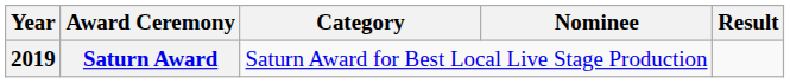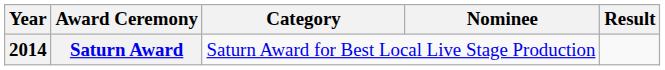Saturn Award | Year: 2019 -> 2014
